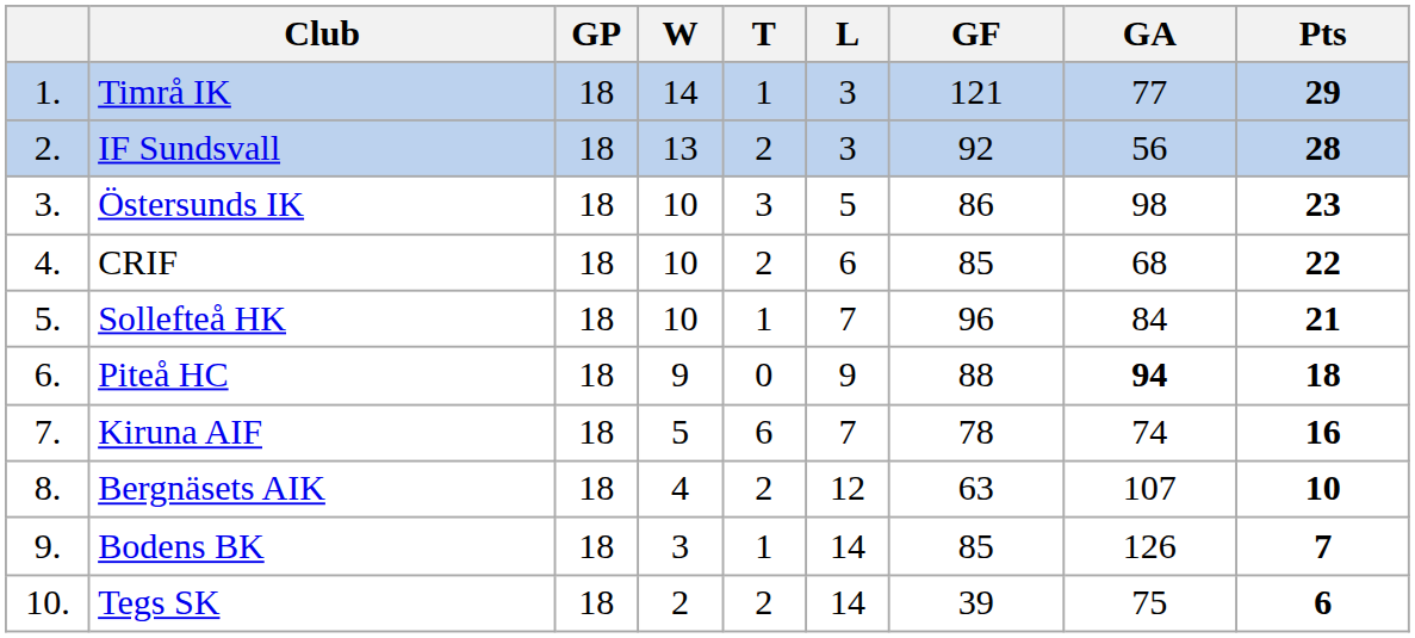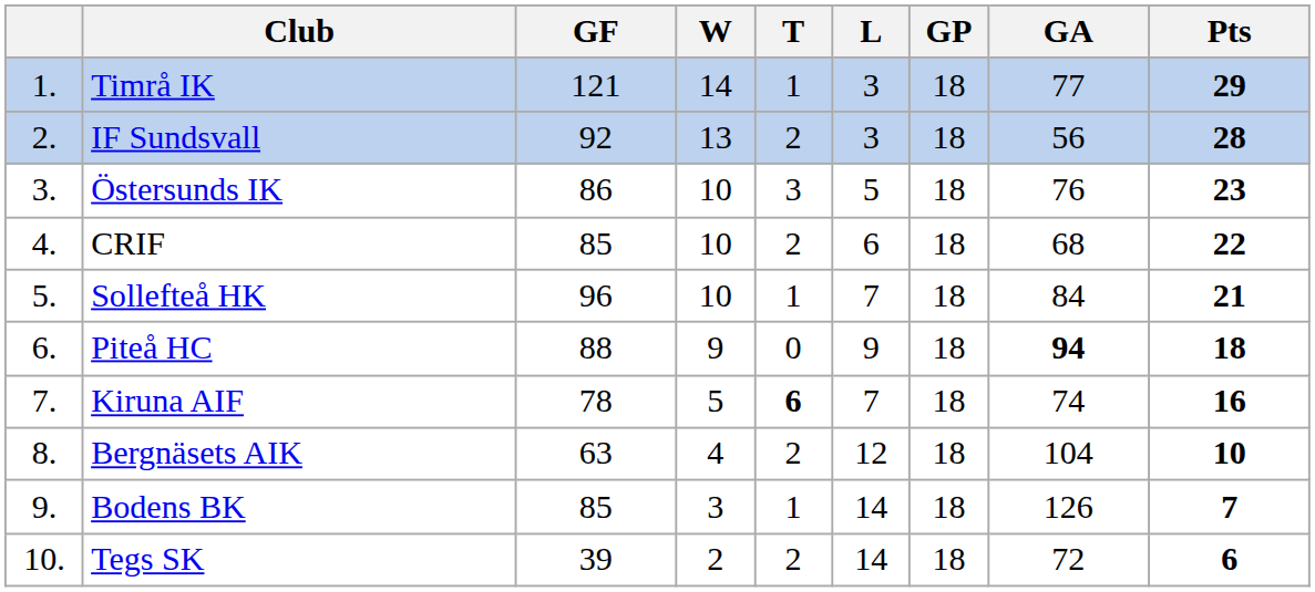columns swapped: GP <-> GF
Östersunds IK | GA: 98 -> 76
Kiruna AIF | T: normal -> bold
Bergnäsets AIK | GA: 107 -> 104
Tegs SK | GA: 75 -> 72
